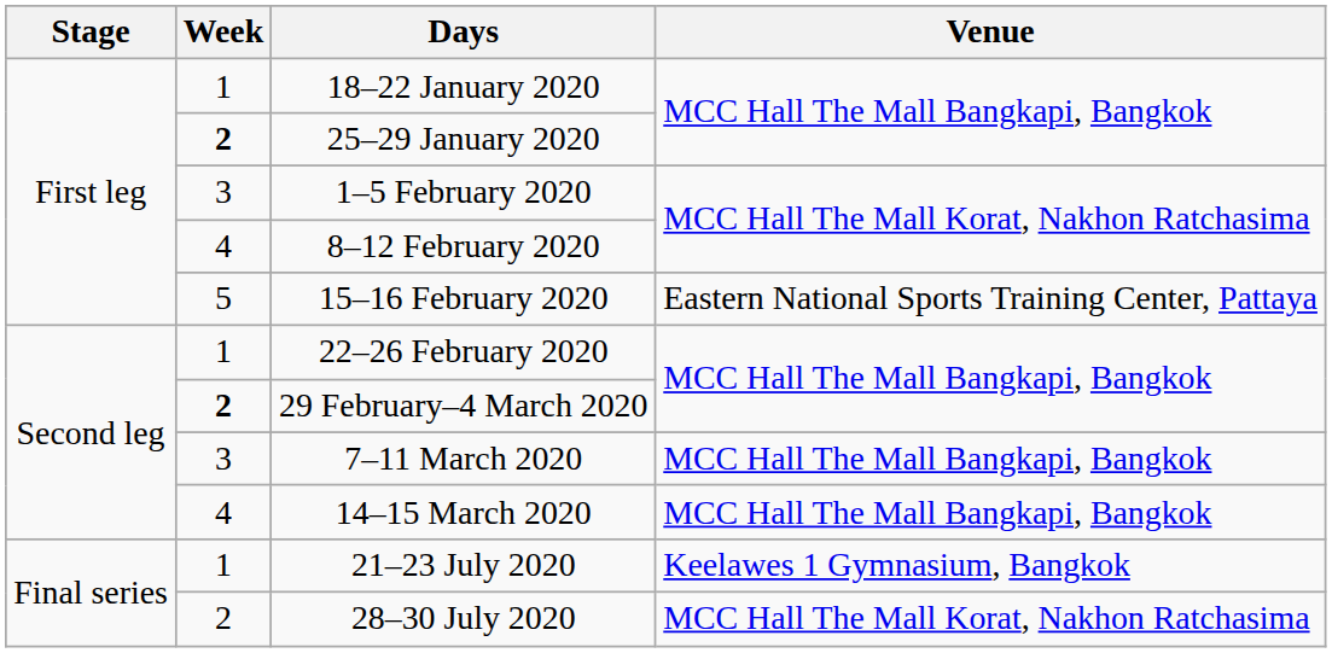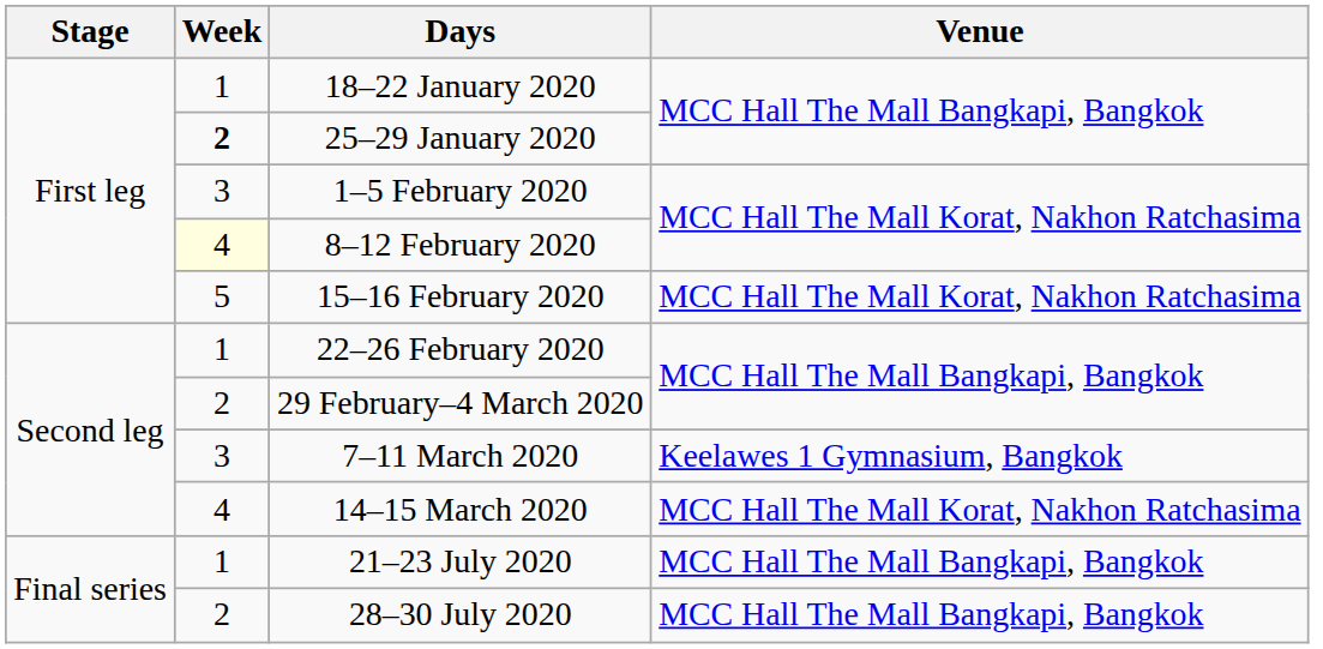8–12 February 2020 | Week: no background -> lightyellow background
15–16 February 2020 | Venue: Eastern National Sports Training Center, Pattaya -> MCC Hall The Mall Korat, Nakhon Ratchasima
29 February–4 March 2020 | Week: bold -> normal
7–11 March 2020 | Venue: MCC Hall The Mall Bangkapi, Bangkok -> Keelawes 1 Gymnasium, Bangkok
14–15 March 2020 | Venue: MCC Hall The Mall Bangkapi, Bangkok -> MCC Hall The Mall Korat, Nakhon Ratchasima
21–23 July 2020 | Venue: Keelawes 1 Gymnasium, Bangkok -> MCC Hall The Mall Bangkapi, Bangkok
28–30 July 2020 | Venue: MCC Hall The Mall Korat, Nakhon Ratchasima -> MCC Hall The Mall Bangkapi, Bangkok
